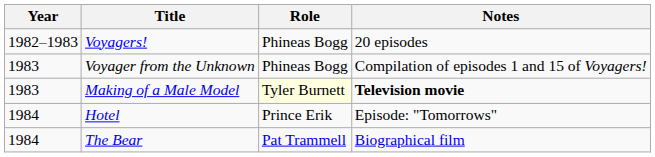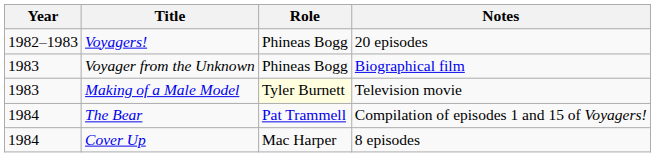Voyager from the Unknown | Notes: Compilation of episodes 1 and 15 of Voyagers! -> Biographical film
Making of a Male Model | Notes: bold -> normal
- row: 1984 | Hotel | Prince Erik | Episode: "Tomorrows"
The Bear | Notes: Biographical film -> Compilation of episodes 1 and 15 of Voyagers!
+ row: 1984 | Cover Up | Mac Harper | 8 episodes
